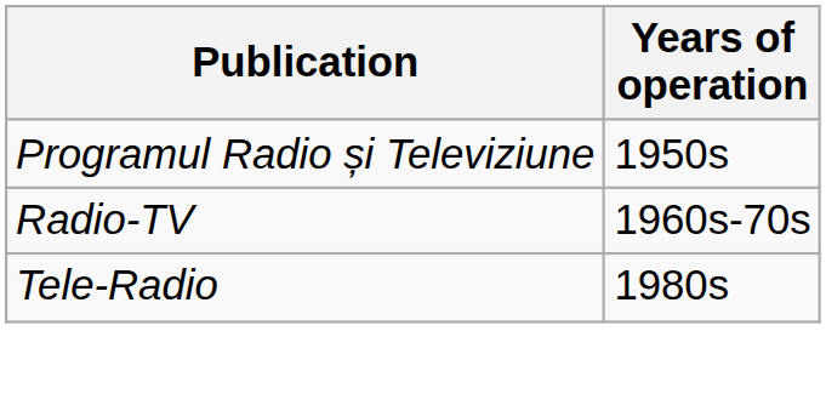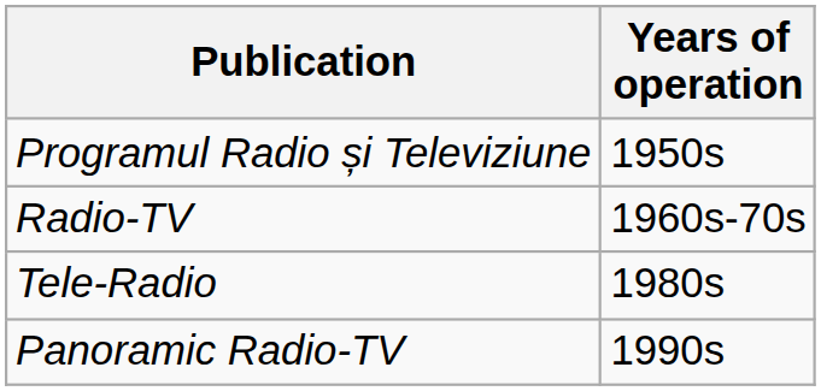+ row: Panoramic Radio-TV | 1990s
